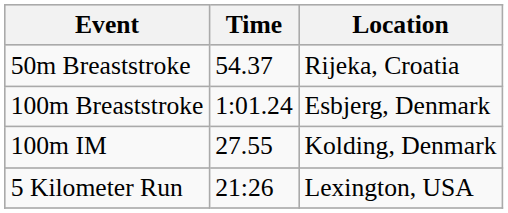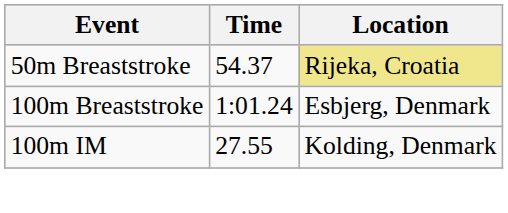50m Breaststroke | Location: no background -> khaki background
- row: 5 Kilometer Run | 21:26 | Lexington, USA
